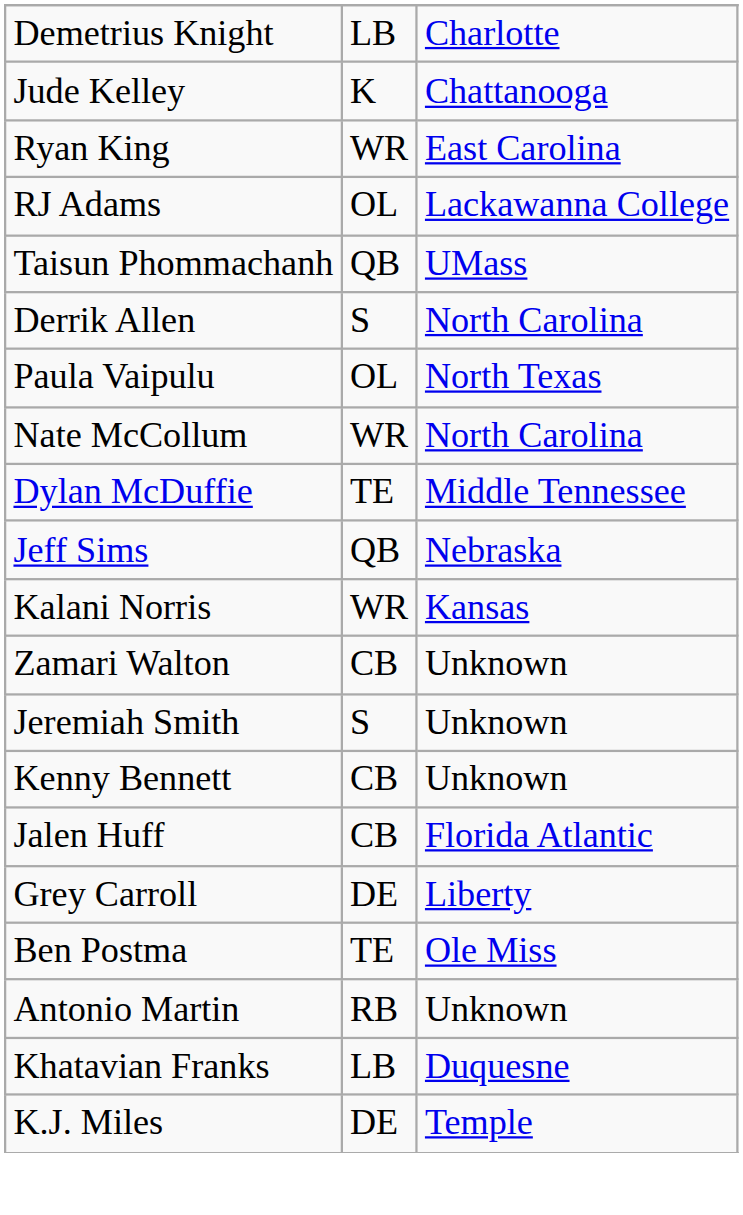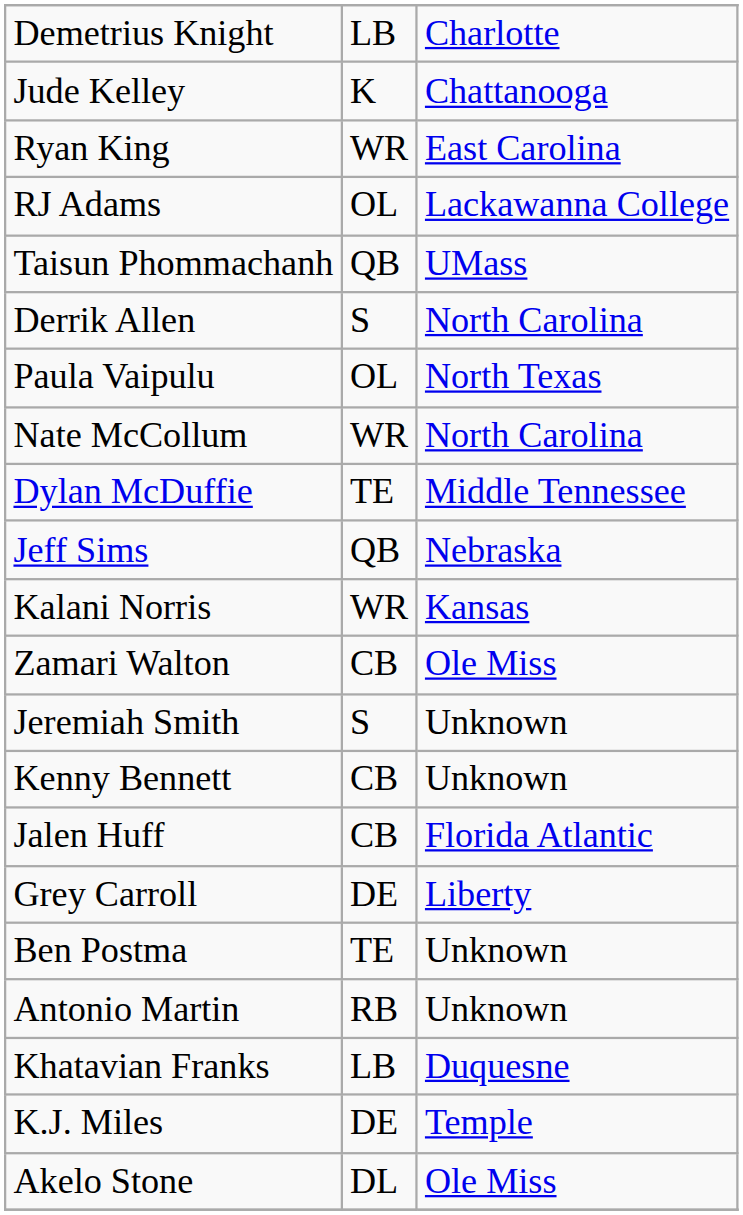Zamari Walton | column 3: Unknown -> Ole Miss
Ben Postma | column 3: Ole Miss -> Unknown
+ row: Akelo Stone | DL | Ole Miss
